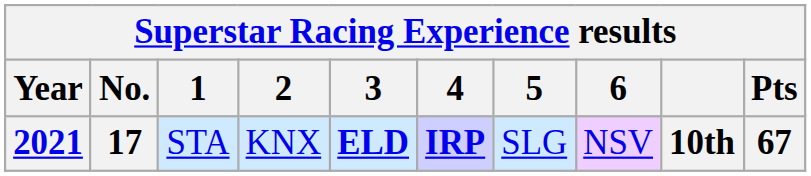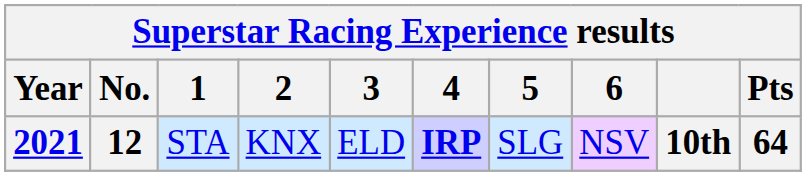2021 | No.: 17 -> 12
2021 | 3: bold -> normal
2021 | Pts: 67 -> 64
